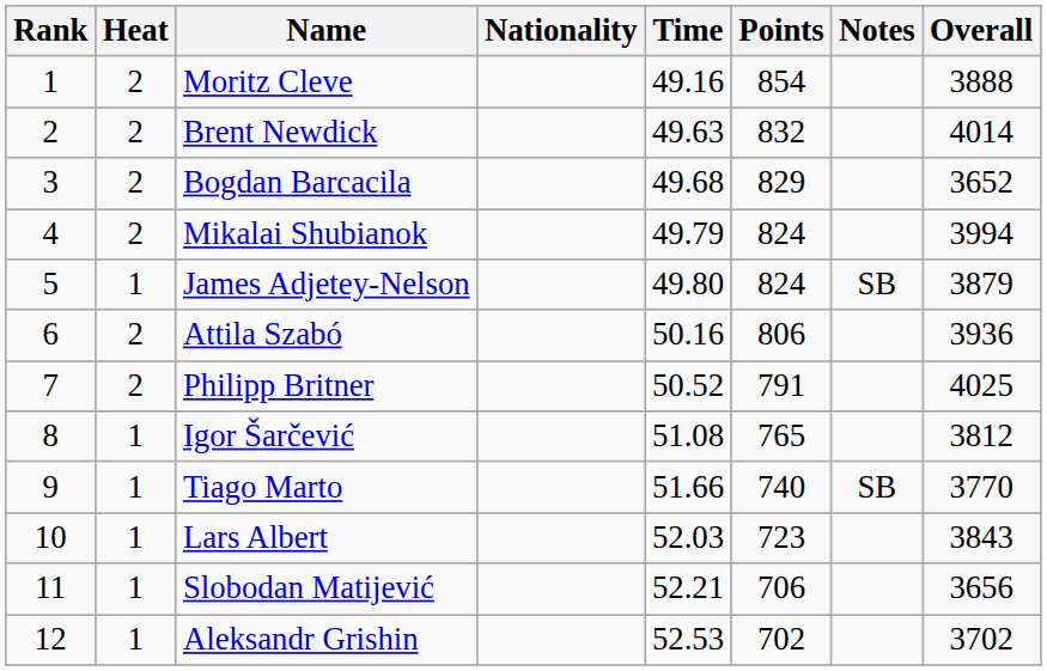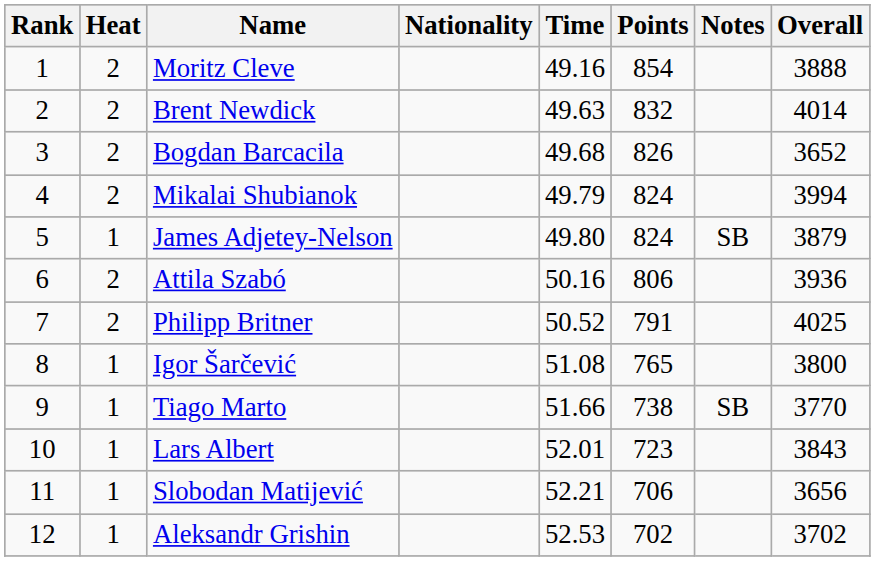Bogdan Barcacila | Points: 829 -> 826
Igor Šarčević | Overall: 3812 -> 3800
Tiago Marto | Points: 740 -> 738
Lars Albert | Time: 52.03 -> 52.01
